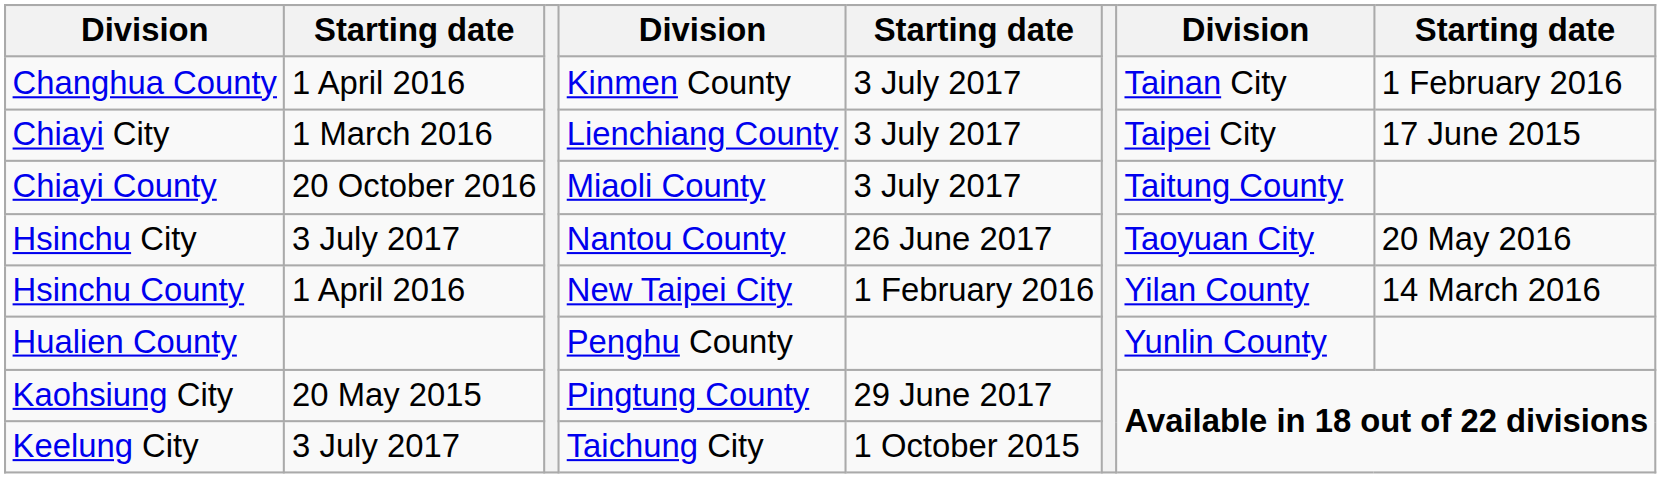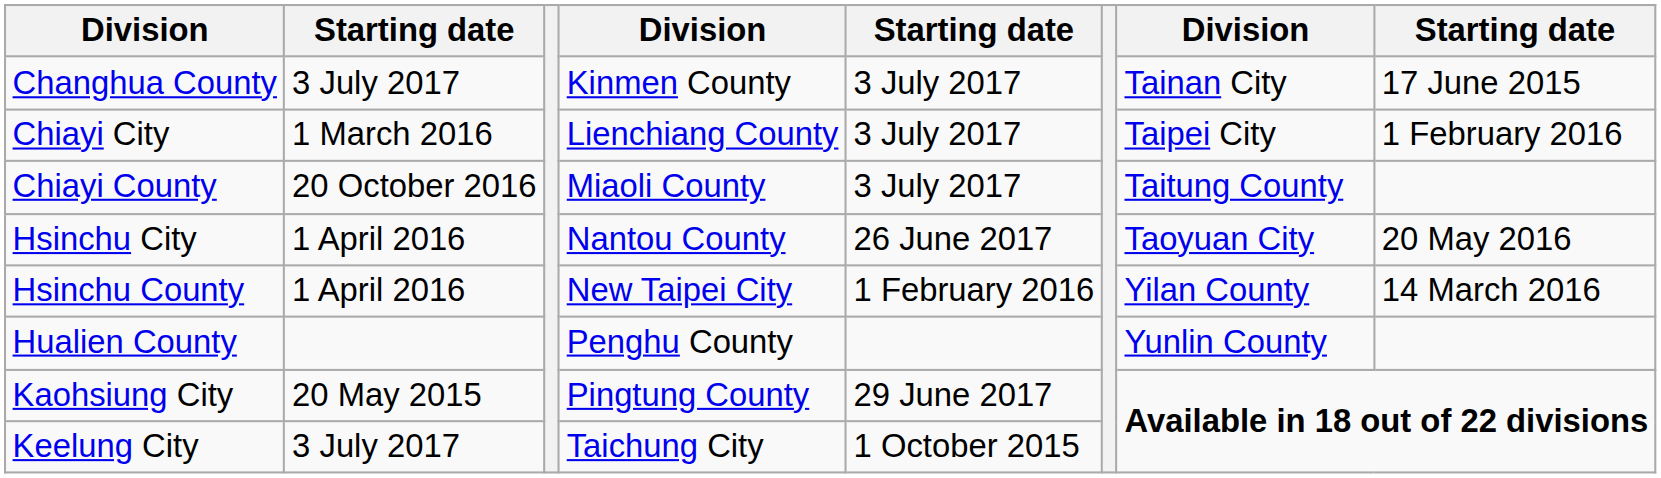Changhua County | column 2: 1 April 2016 -> 3 July 2017
Changhua County | column 8: 1 February 2016 -> 17 June 2015
Chiayi City | column 8: 17 June 2015 -> 1 February 2016
Hsinchu City | column 2: 3 July 2017 -> 1 April 2016
